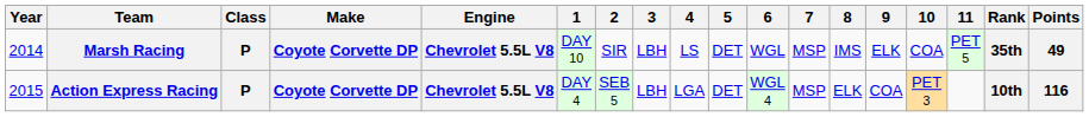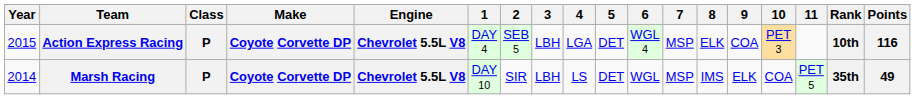rows swapped: Marsh Racing <-> Action Express Racing
